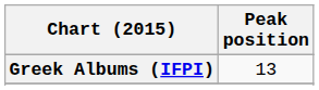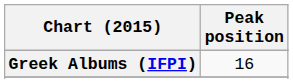Greek Albums (IFPI) | Peak position: 13 -> 16
